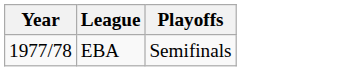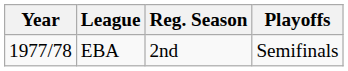+ column: Reg. Season | 2nd
